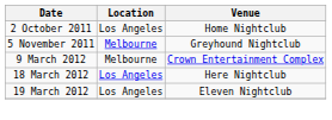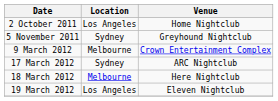5 November 2011 | Location: Melbourne -> Sydney
+ row: 17 March 2012 | Sydney | ARC Nightclub
18 March 2012 | Location: Los Angeles -> Melbourne
